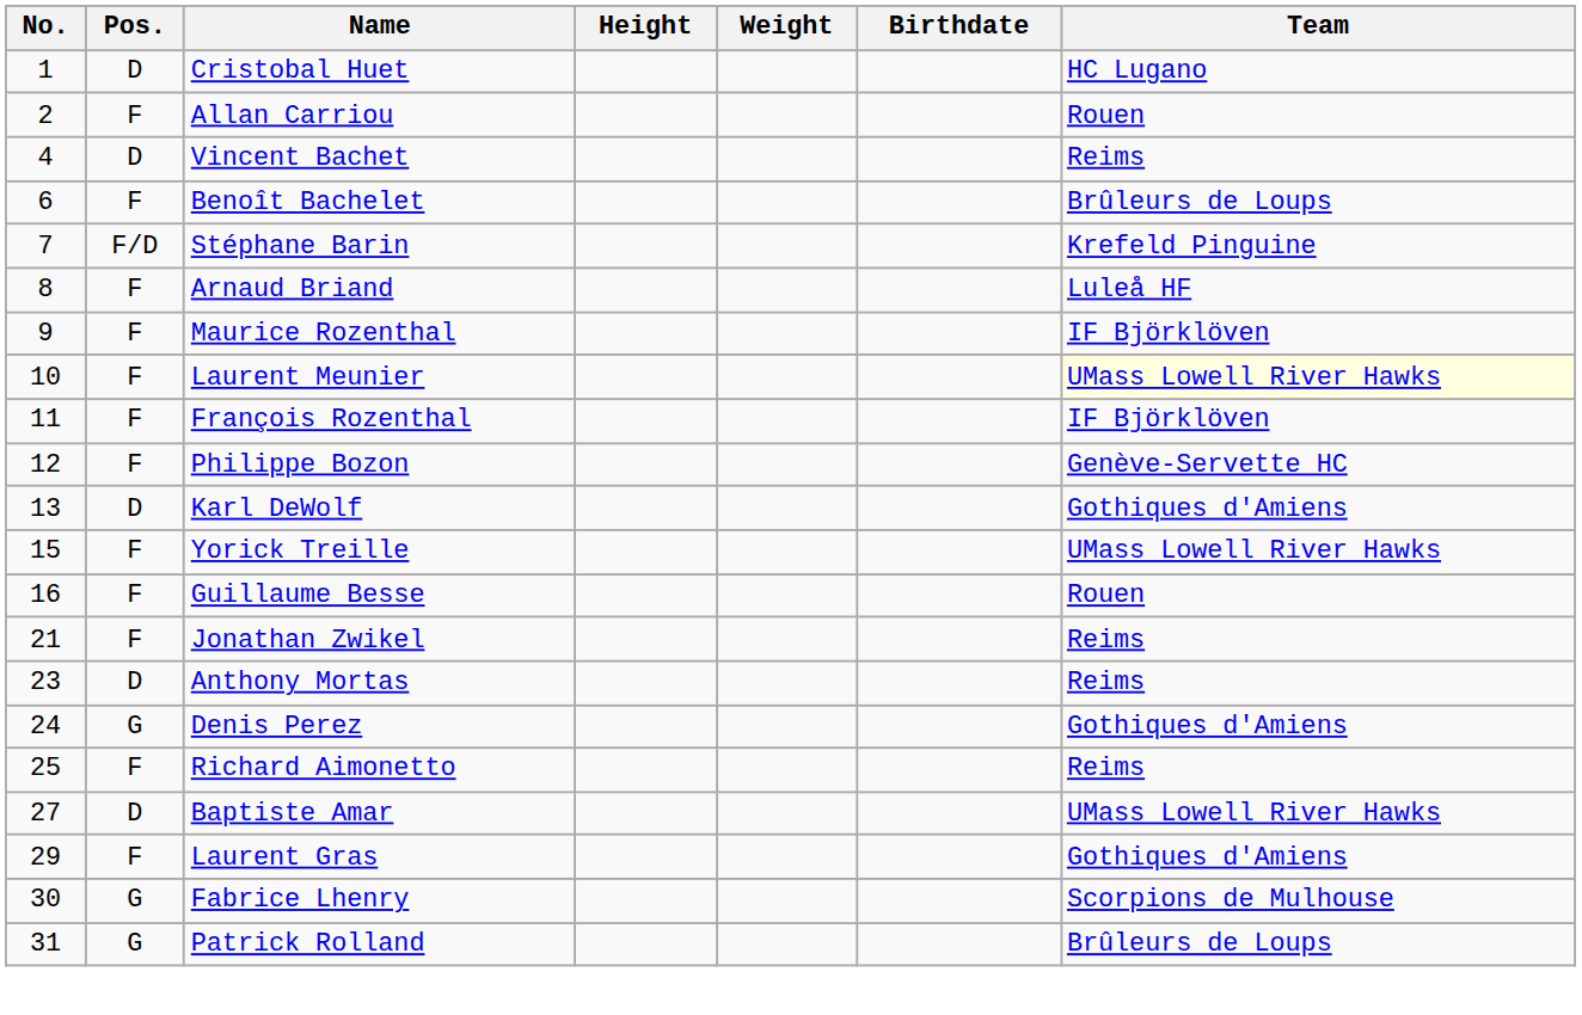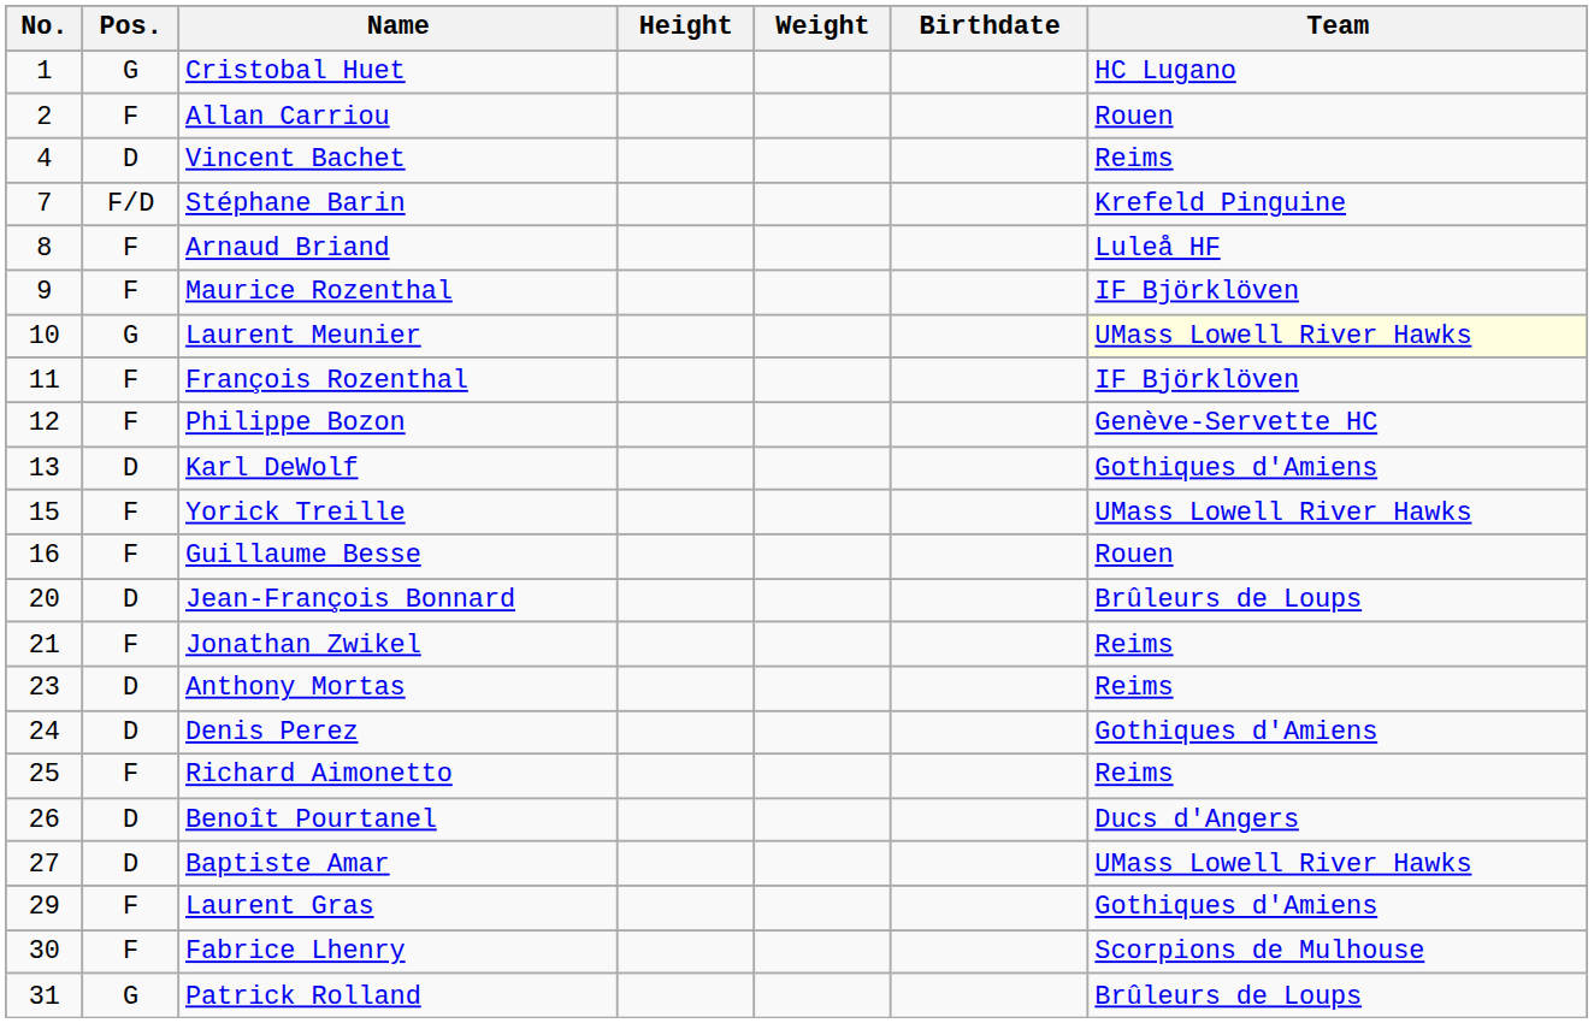Cristobal Huet | Pos.: D -> G
- row: 6 | F | Benoît Bachelet | Brûleurs de Loups
Laurent Meunier | Pos.: F -> G
+ row: 20 | D | Jean-François Bonnard | Brûleurs de Loups
Denis Perez | Pos.: G -> D
+ row: 26 | D | Benoît Pourtanel | Ducs d'Angers
Fabrice Lhenry | Pos.: G -> F
